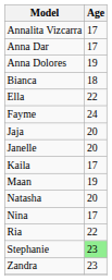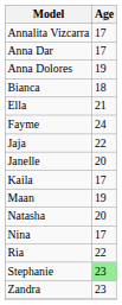Ella | Age: 22 -> 21
Jaja | Age: 20 -> 22
